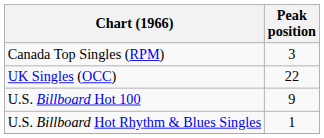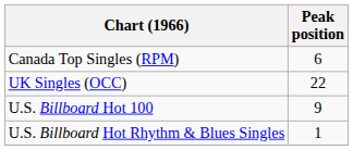Canada Top Singles (RPM) | Peak position: 3 -> 6
